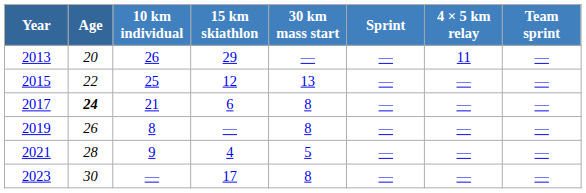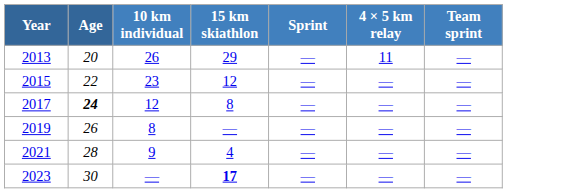- column: 30 km mass start | — | 13 | 8 | 8 | 5 | 8
2015 | 10 km individual: 25 -> 23
2017 | 10 km individual: 21 -> 12
2017 | 15 km skiathlon: 6 -> 8
2023 | 15 km skiathlon: normal -> bold
